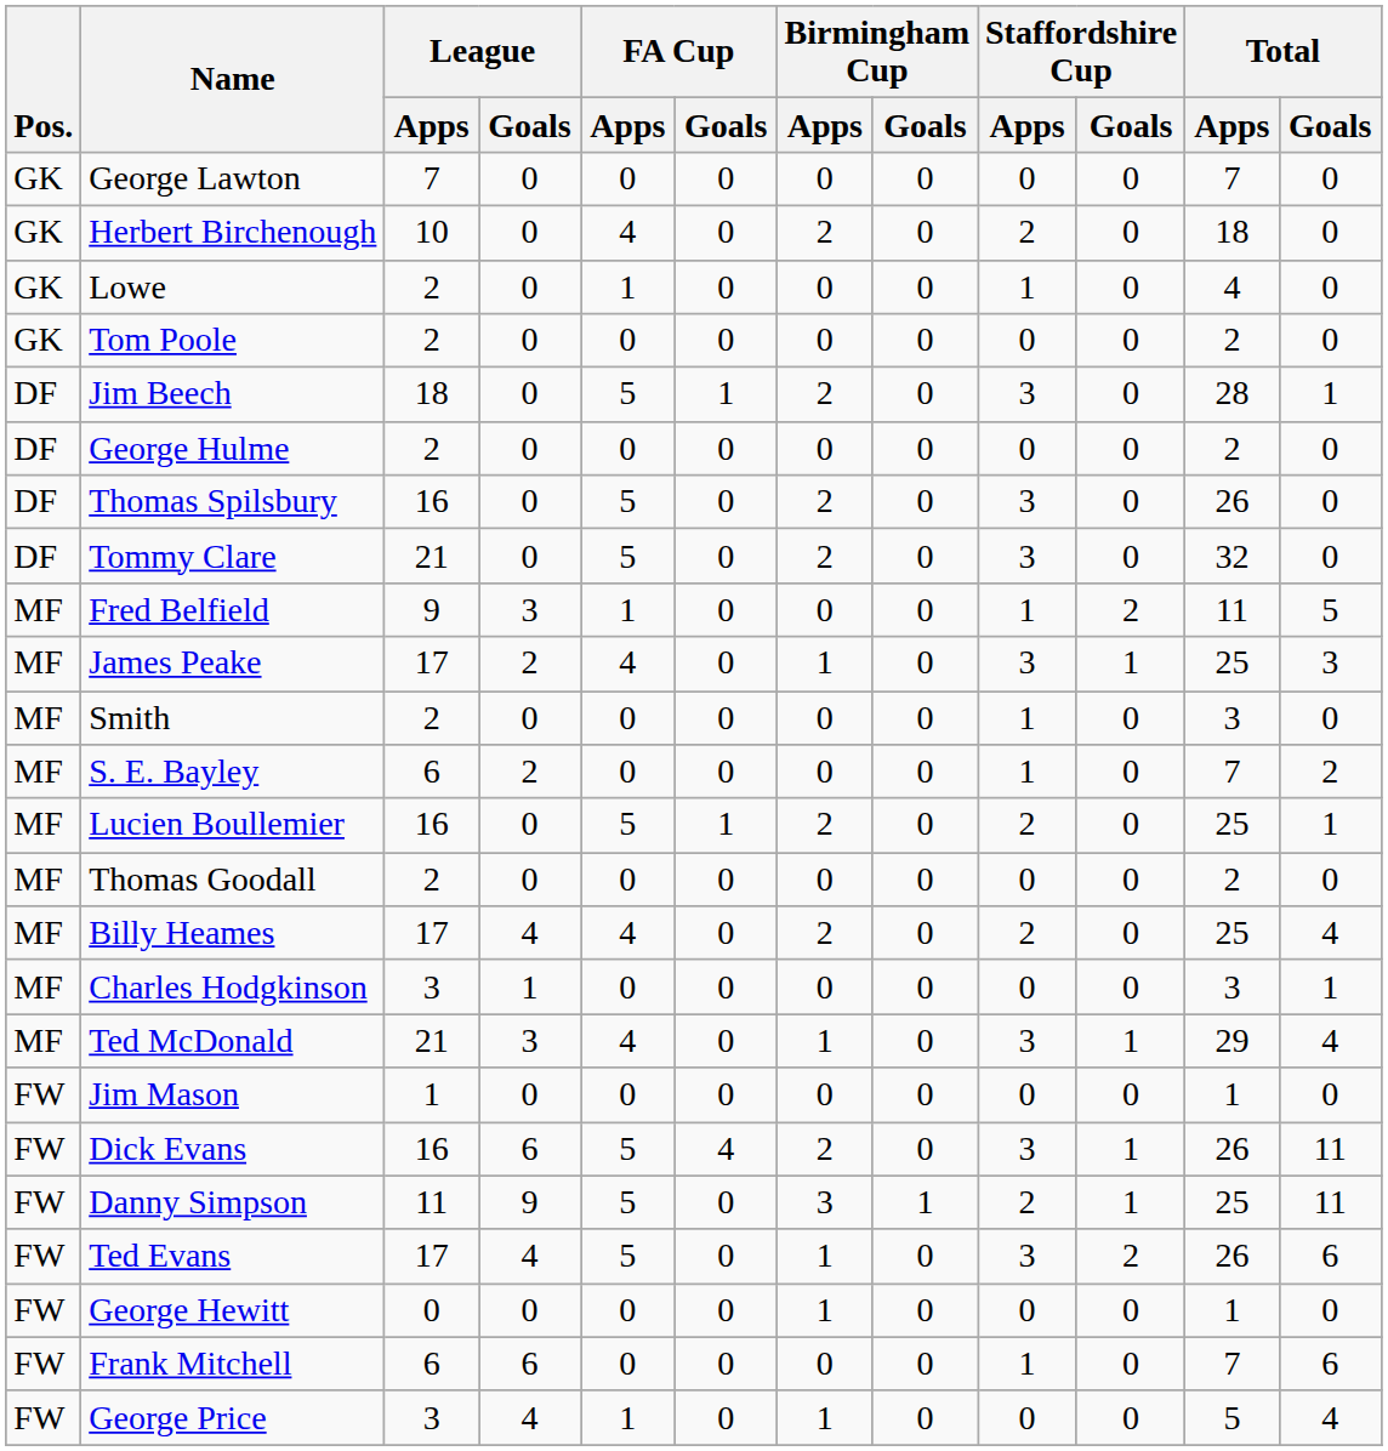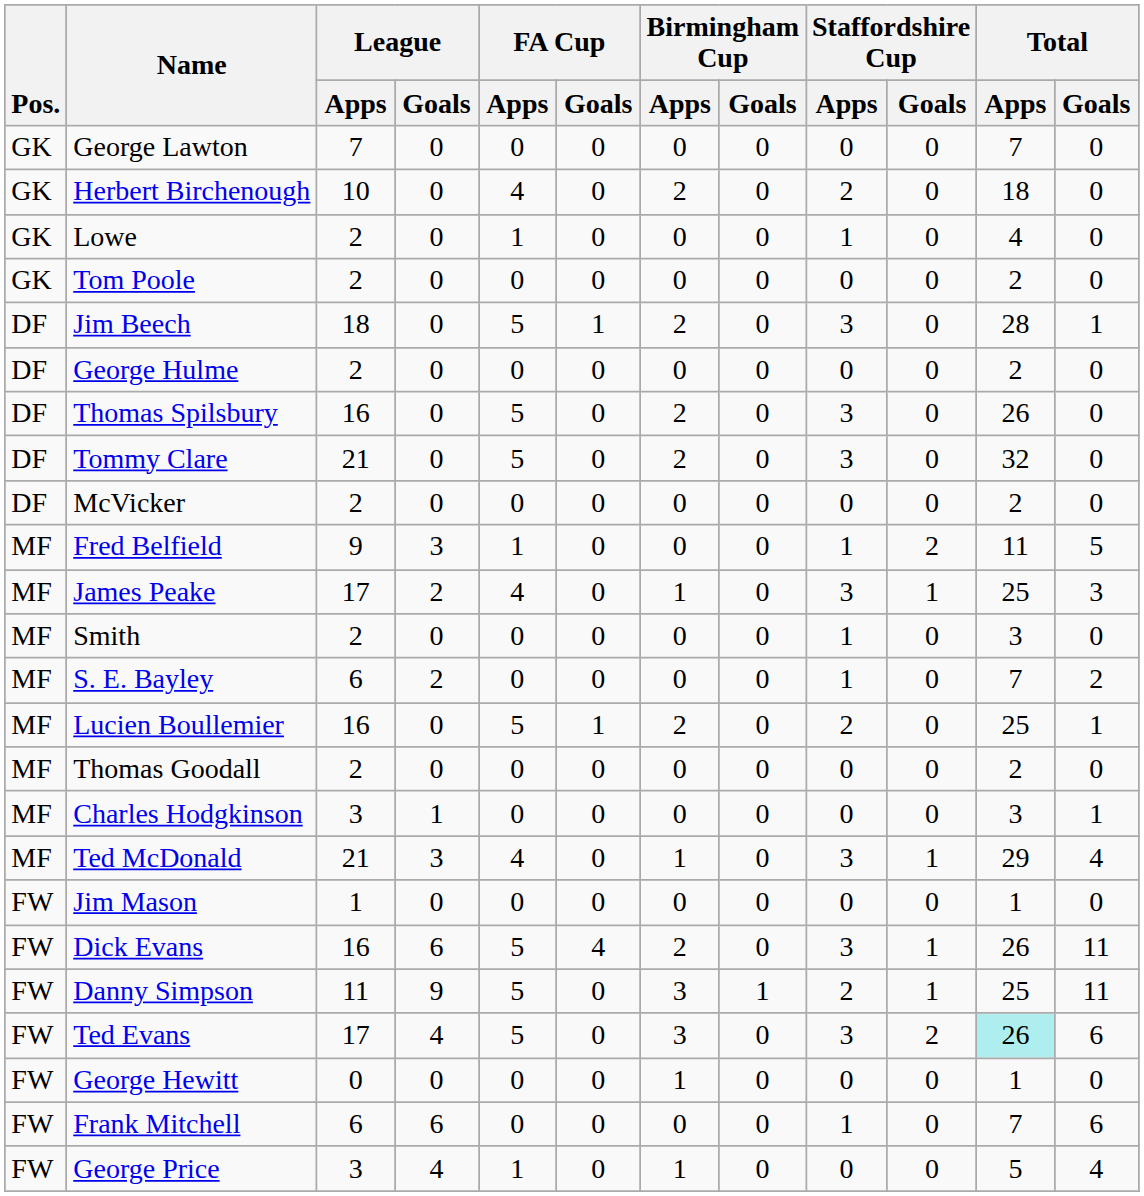+ row: DF | McVicker | 2 | 0 | 0 | 0 | 0 | 0 | 0 | 0 | 2 | 0
- row: MF | Billy Heames | 17 | 4 | 4 | 0 | 2 | 0 | 2 | 0 | 25 | 4
Ted Evans | Birmingham Cup / Apps: 1 -> 3
Ted Evans | Total / Apps: no background -> paleturquoise background
